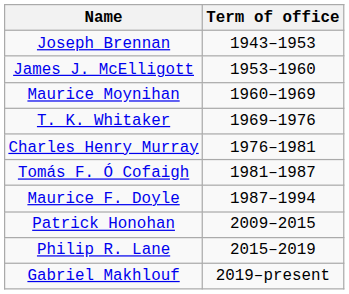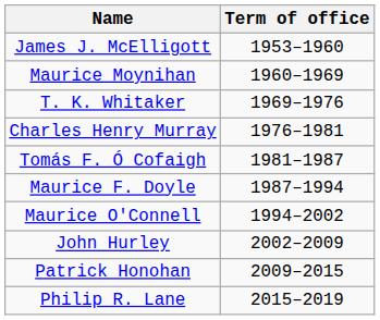- row: Joseph Brennan | 1943–1953
+ row: Maurice O'Connell | 1994–2002
+ row: John Hurley | 2002–2009
- row: Gabriel Makhlouf | 2019–present
